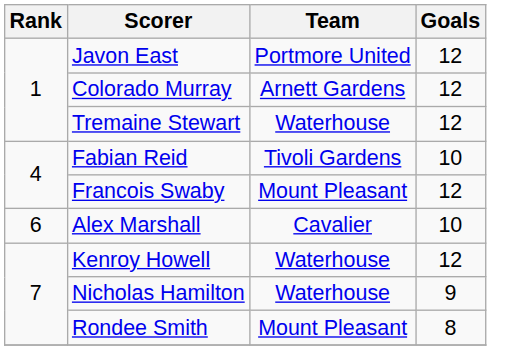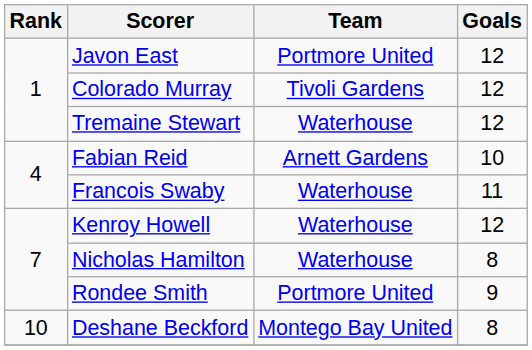Colorado Murray | Team: Arnett Gardens -> Tivoli Gardens
Fabian Reid | Team: Tivoli Gardens -> Arnett Gardens
Francois Swaby | Team: Mount Pleasant -> Waterhouse
Francois Swaby | Goals: 12 -> 11
- row: 6 | Alex Marshall | Cavalier | 10
Nicholas Hamilton | Goals: 9 -> 8
Rondee Smith | Team: Mount Pleasant -> Portmore United
Rondee Smith | Goals: 8 -> 9
+ row: 10 | Deshane Beckford | Montego Bay United | 8
